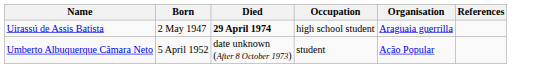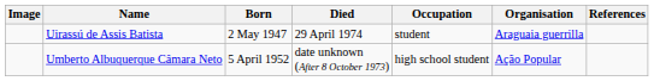+ column: Image
Uirassú de Assis Batista | Died: bold -> normal
Uirassú de Assis Batista | Occupation: high school student -> student
Umberto Albuquerque Câmara Neto | Occupation: student -> high school student
